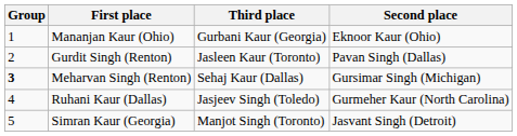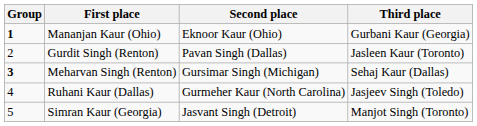columns swapped: Second place <-> Third place
Mananjan Kaur (Ohio) | Group: normal -> bold
